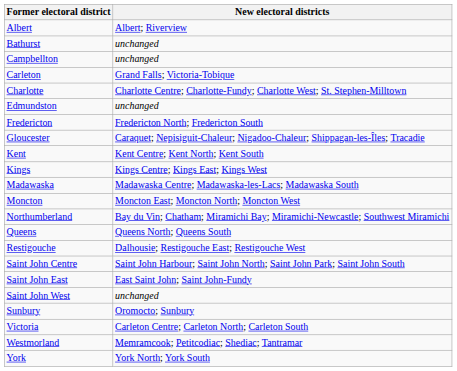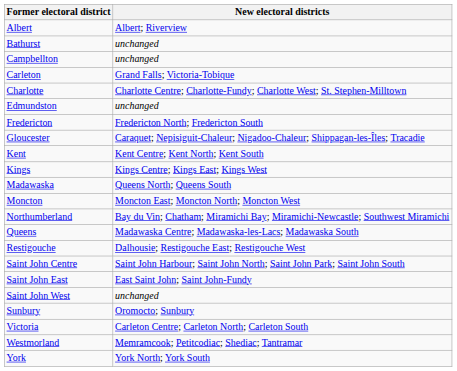Madawaska | New electoral districts: Madawaska Centre; Madawaska-les-Lacs; Madawaska South -> Queens North; Queens South
Queens | New electoral districts: Queens North; Queens South -> Madawaska Centre; Madawaska-les-Lacs; Madawaska South
